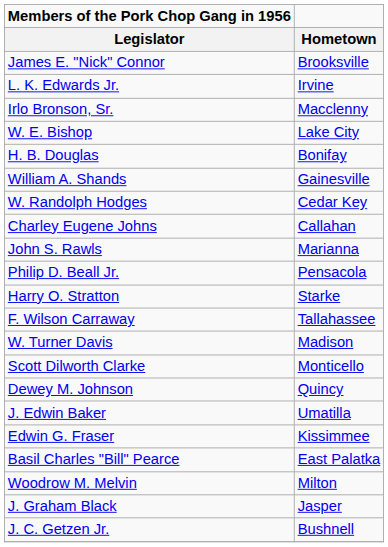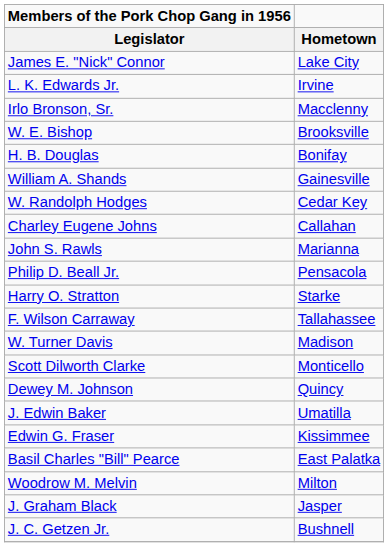James E. "Nick" Connor | Hometown: Brooksville -> Lake City
W. E. Bishop | Hometown: Lake City -> Brooksville
